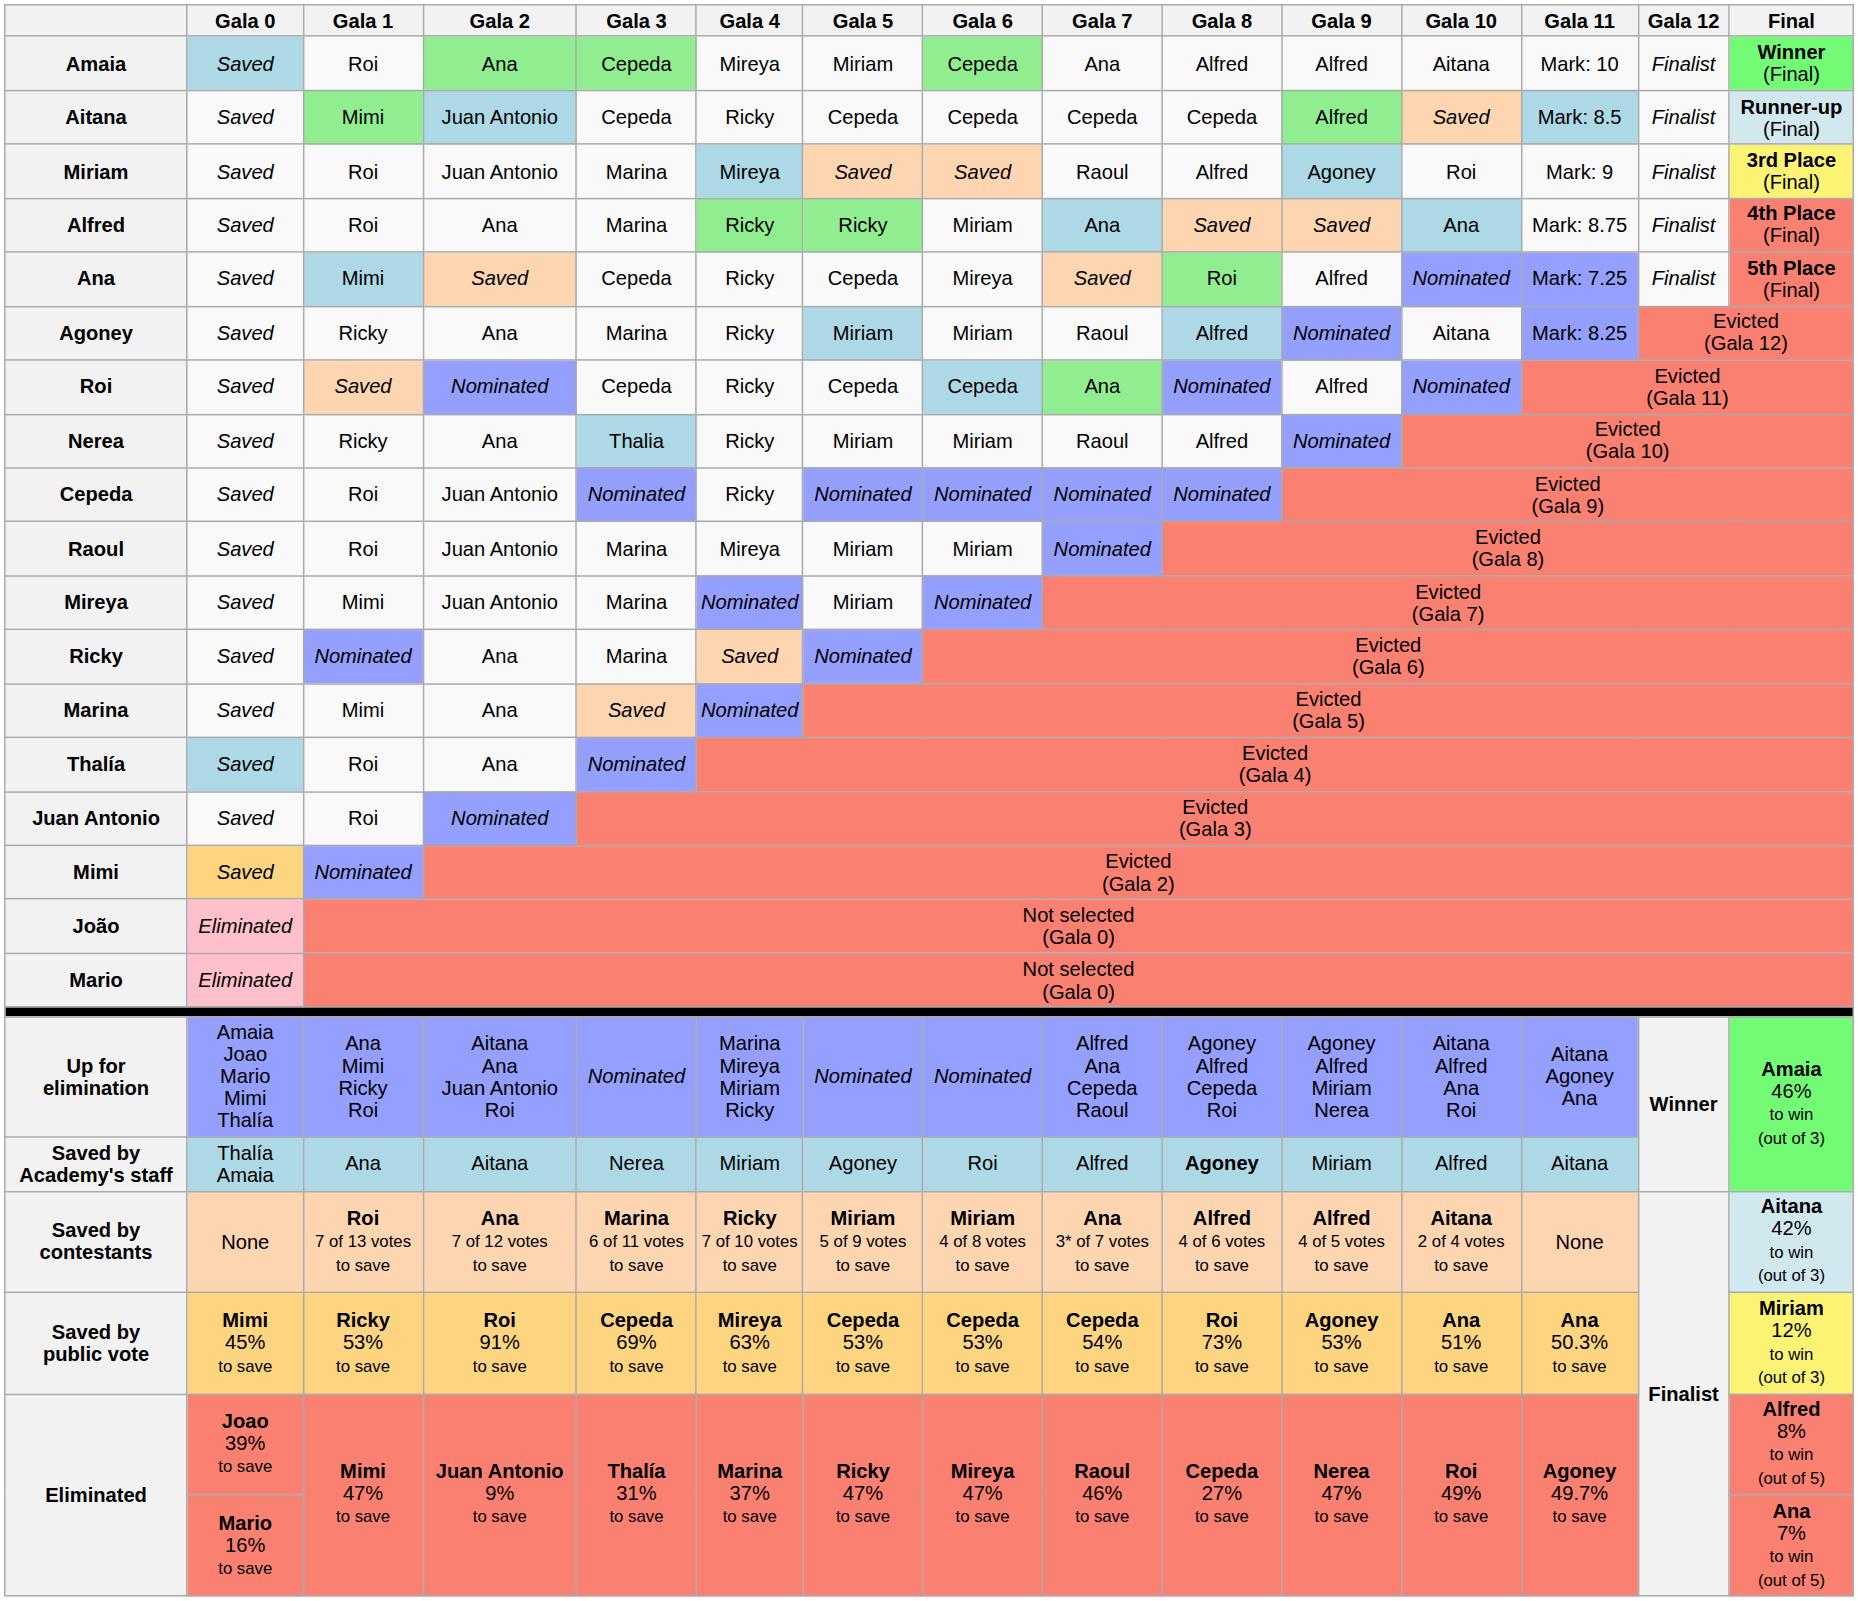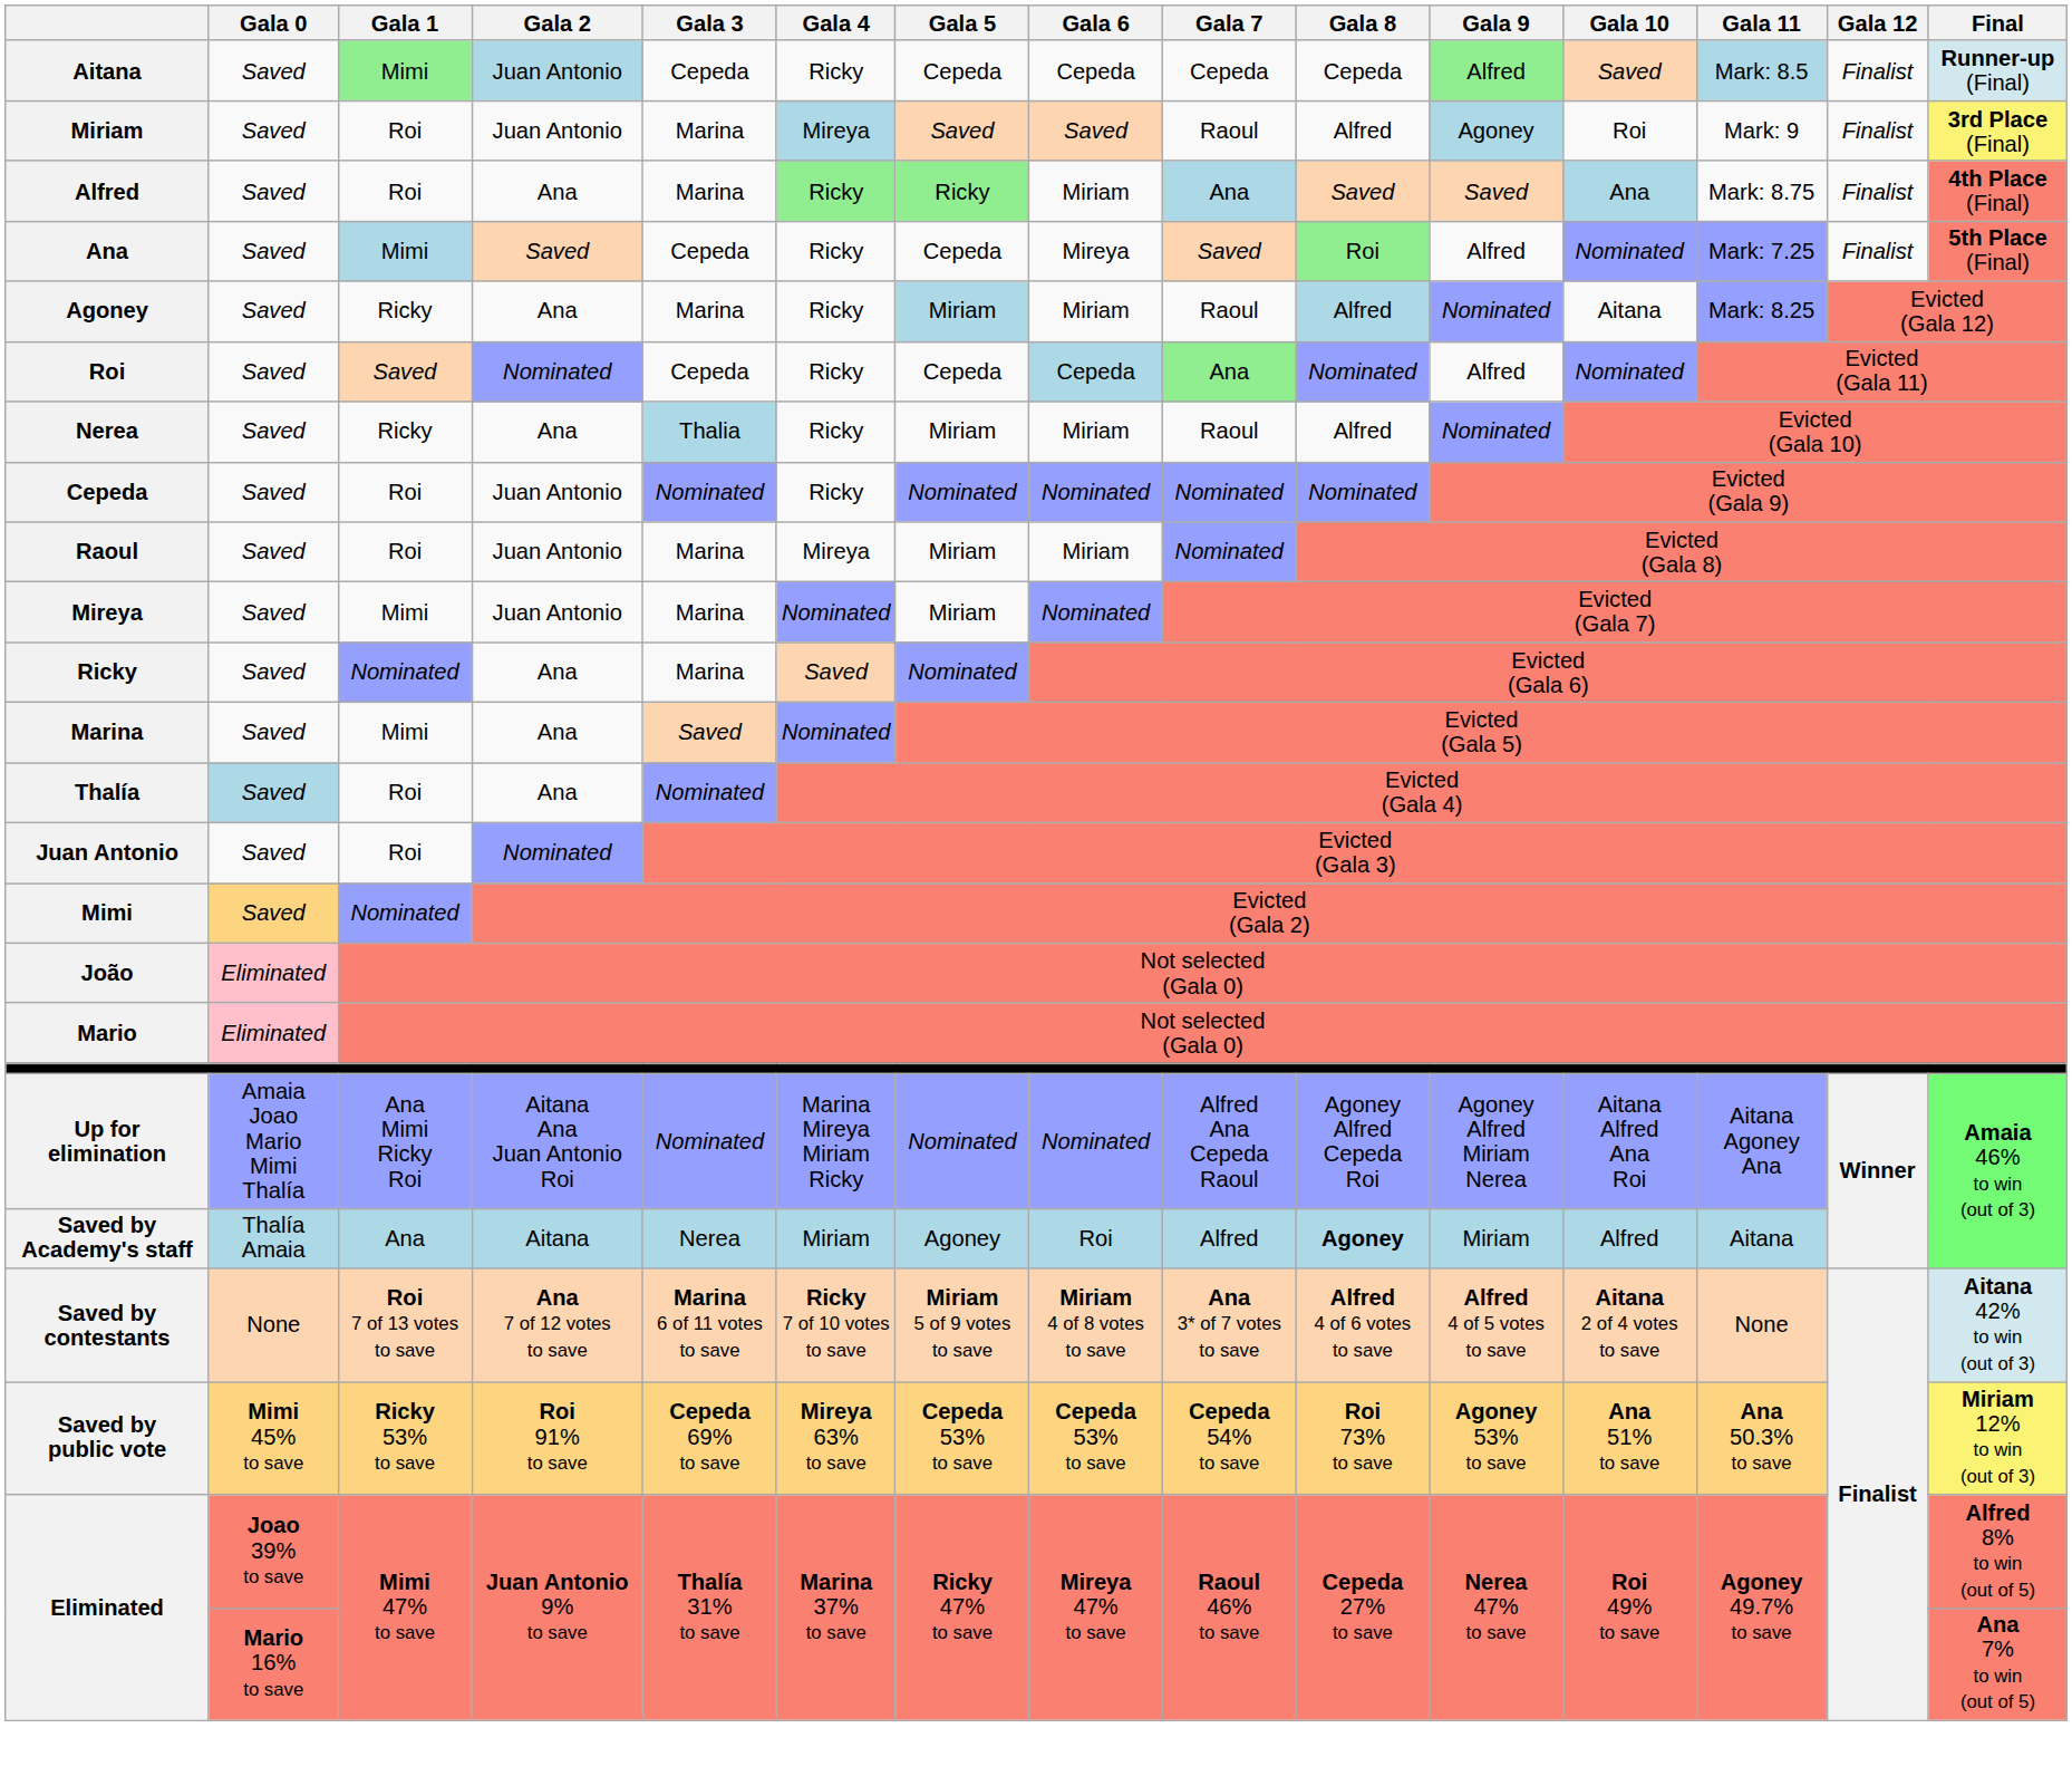- row: Amaia | Saved | Roi | Ana | Cepeda | Mireya | Miriam | Cepeda | Ana | Alfred | Alfred | Aitana | Mark: 10 | Finalist | Winner (Final)
